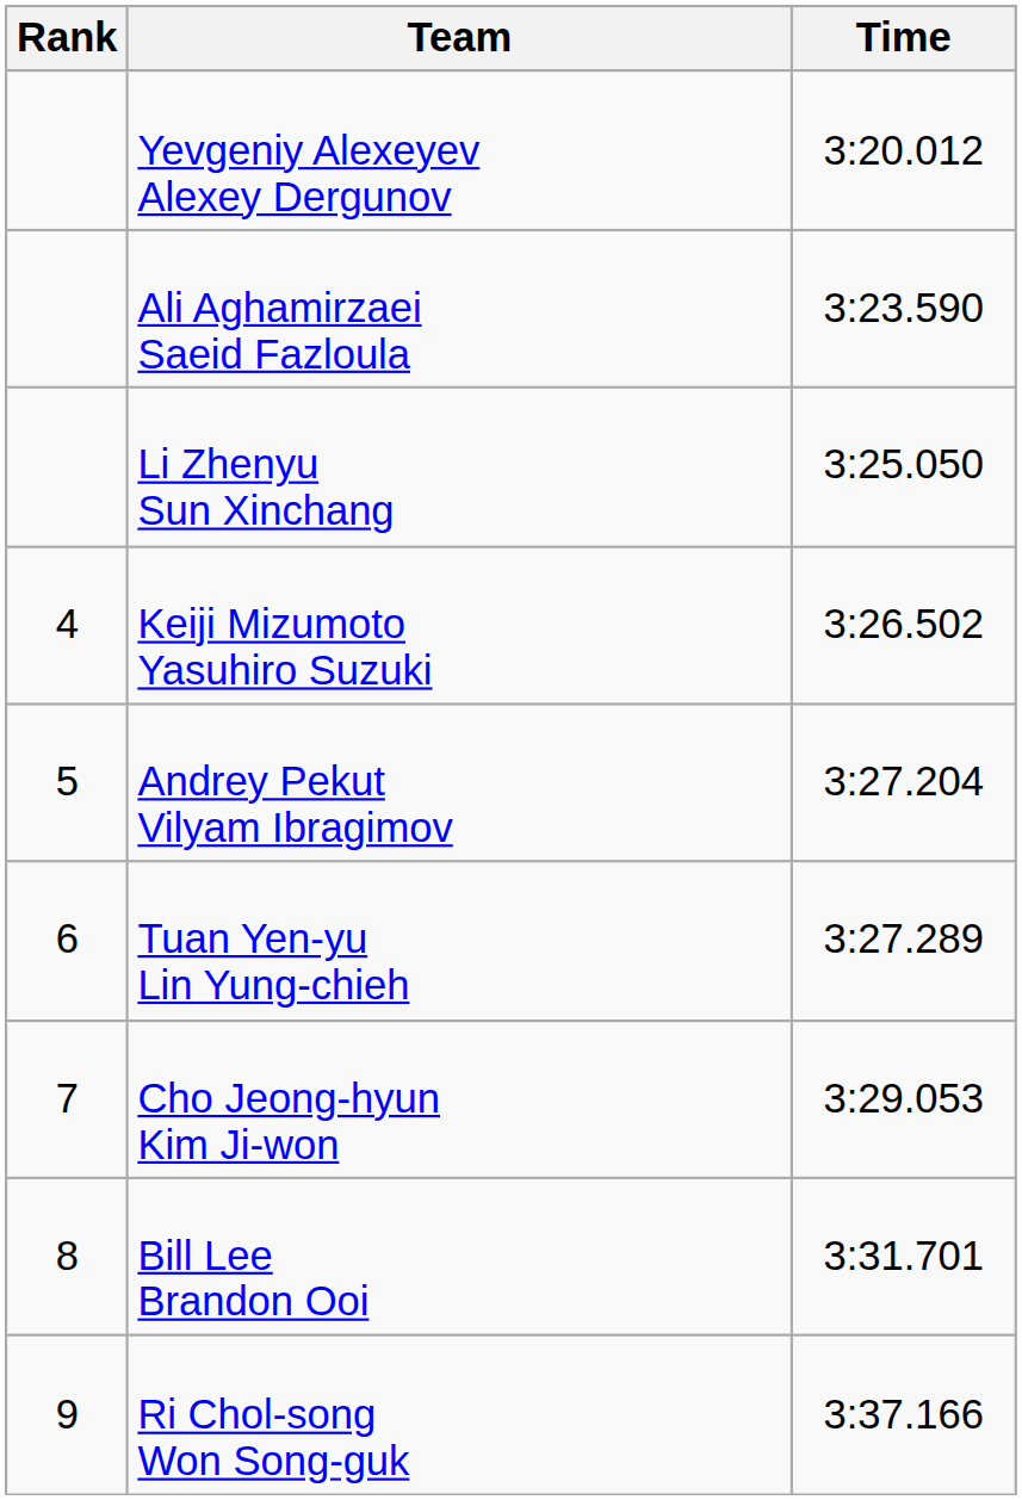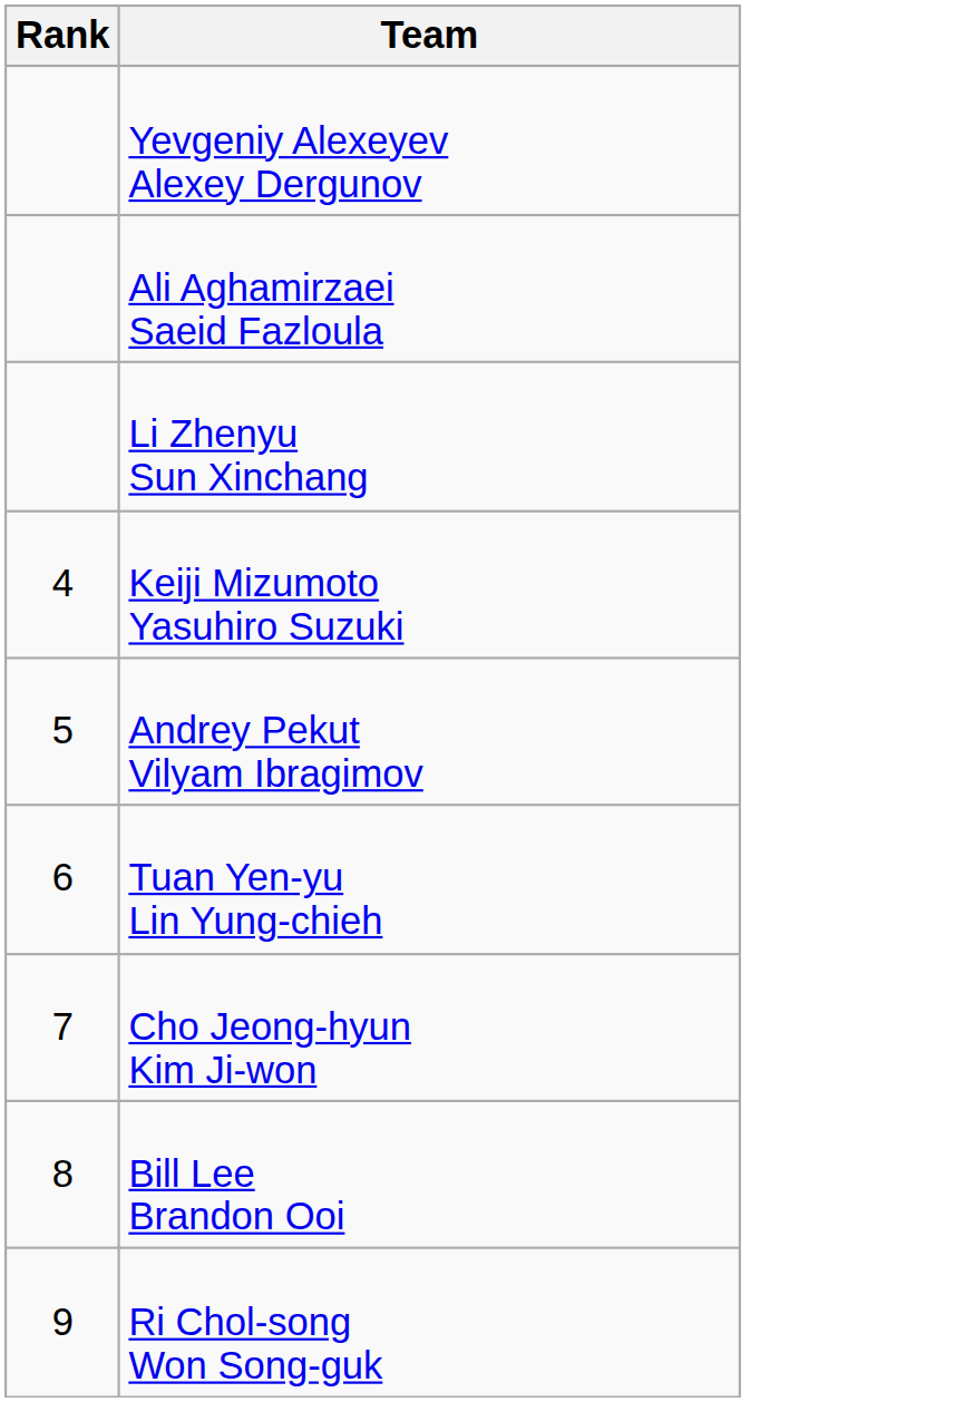- column: Time | 3:20.012 | 3:23.590 | 3:25.050 | 3:26.502 | 3:27.204 | 3:27.289 | 3:29.053 | 3:31.701 | 3:37.166
